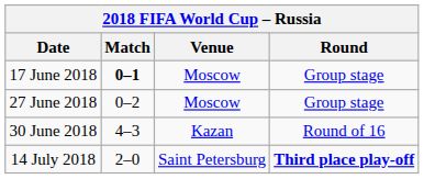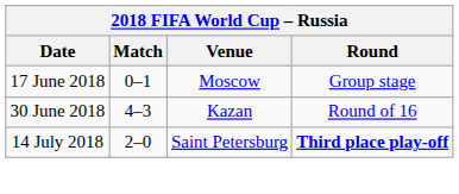17 June 2018 | Match: bold -> normal
- row: 27 June 2018 | 0–2 | Moscow | Group stage
